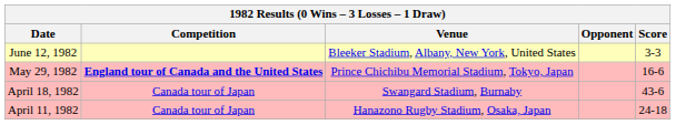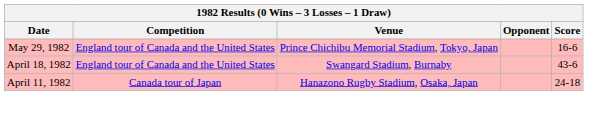- row: June 12, 1982 | Bleeker Stadium, Albany, New York, United States | 3-3
May 29, 1982 | Competition: bold -> normal
April 18, 1982 | Competition: Canada tour of Japan -> England tour of Canada and the United States
